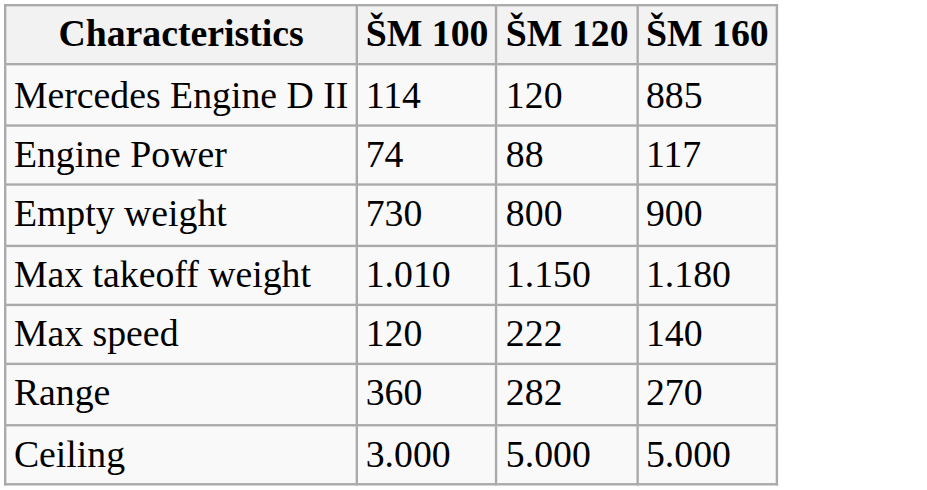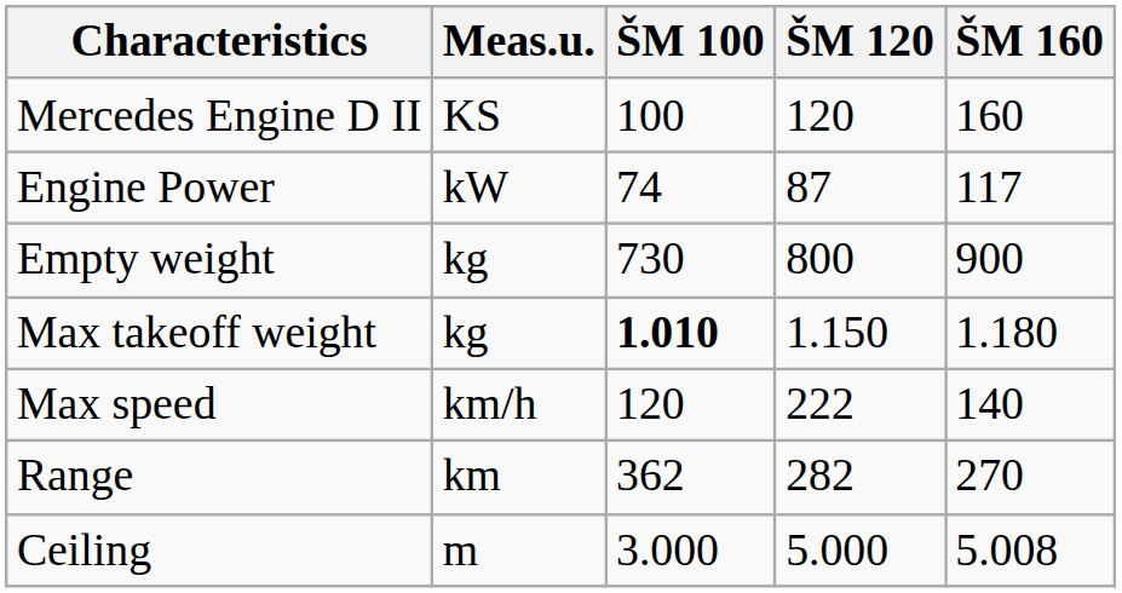+ column: Meas.u. | KS | kW | kg | kg | km/h | km | m
Mercedes Engine D II | ŠM 100: 114 -> 100
Mercedes Engine D II | ŠM 160: 885 -> 160
Engine Power | ŠM 120: 88 -> 87
Max takeoff weight | ŠM 100: normal -> bold
Range | ŠM 100: 360 -> 362
Ceiling | ŠM 160: 5.000 -> 5.008
